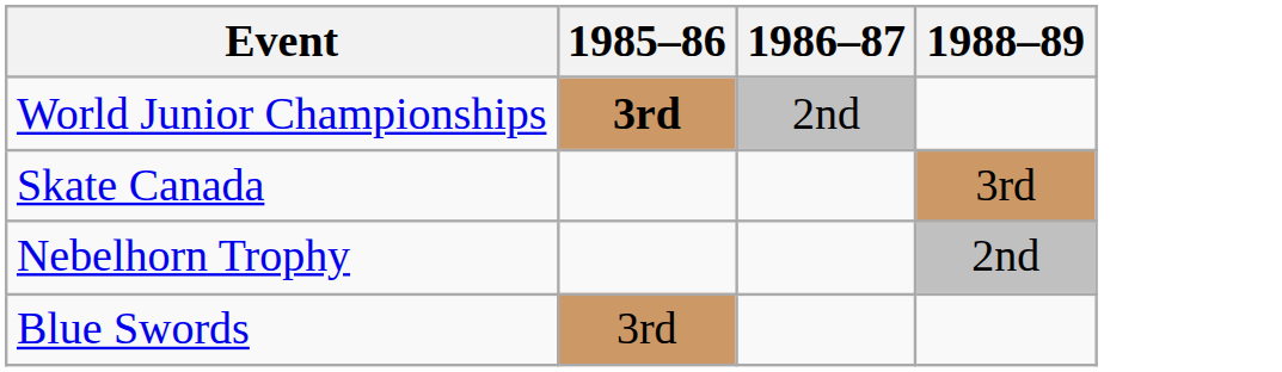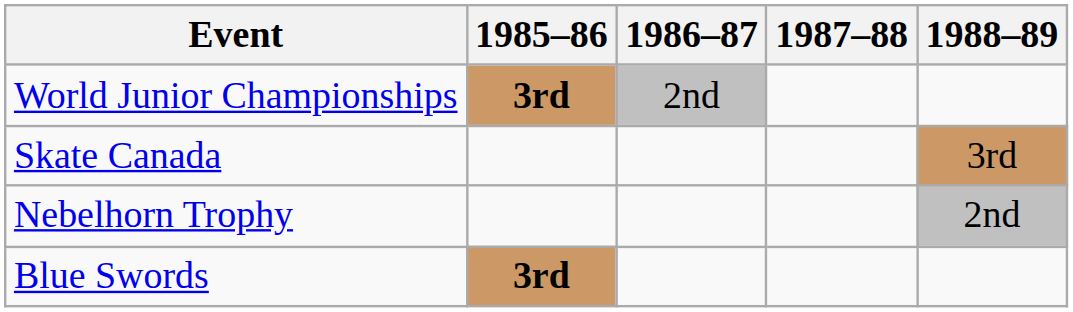+ column: 1987–88
Blue Swords | 1985–86: normal -> bold
